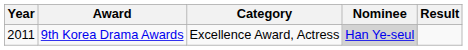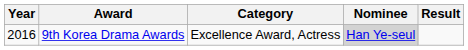9th Korea Drama Awards | Year: 2011 -> 2016
